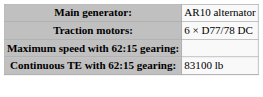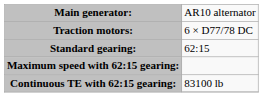+ row: Standard gearing: | 62:15
